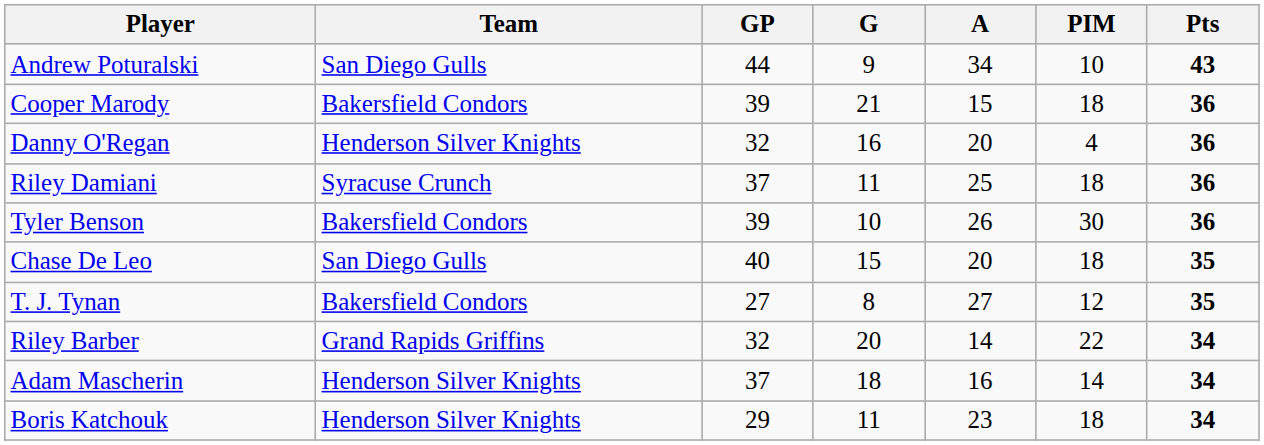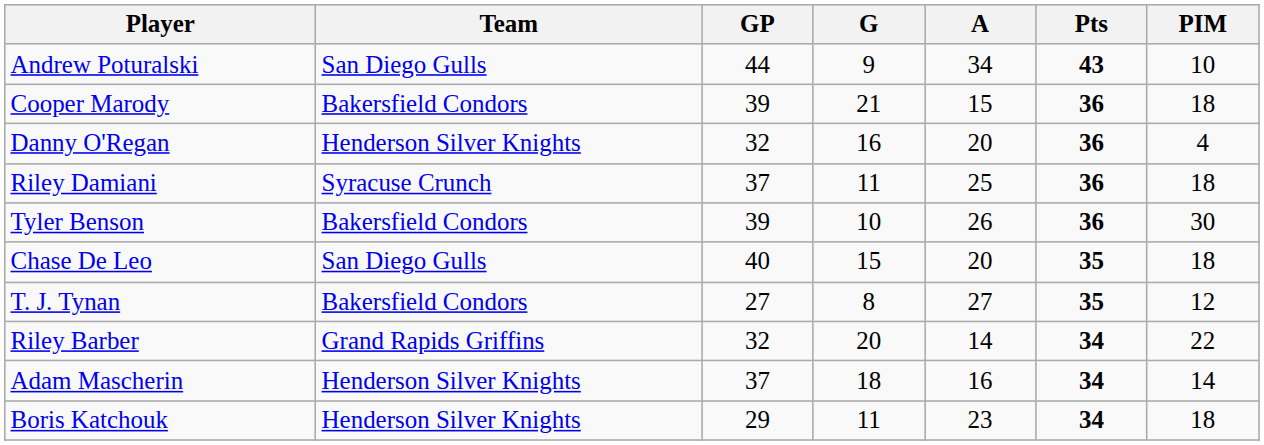columns swapped: Pts <-> PIM
